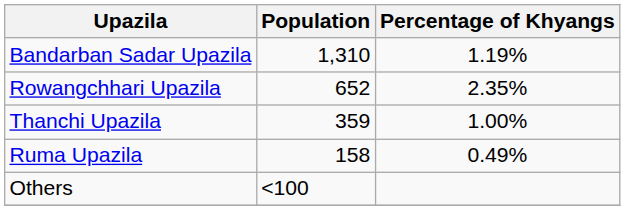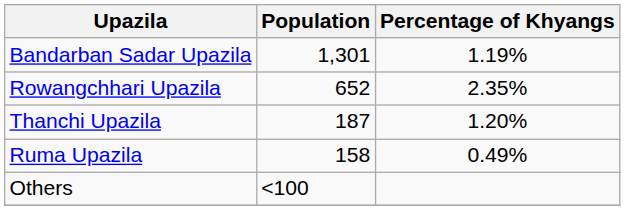Bandarban Sadar Upazila | Population: 1,310 -> 1,301
Thanchi Upazila | Population: 359 -> 187
Thanchi Upazila | Percentage of Khyangs: 1.00% -> 1.20%
